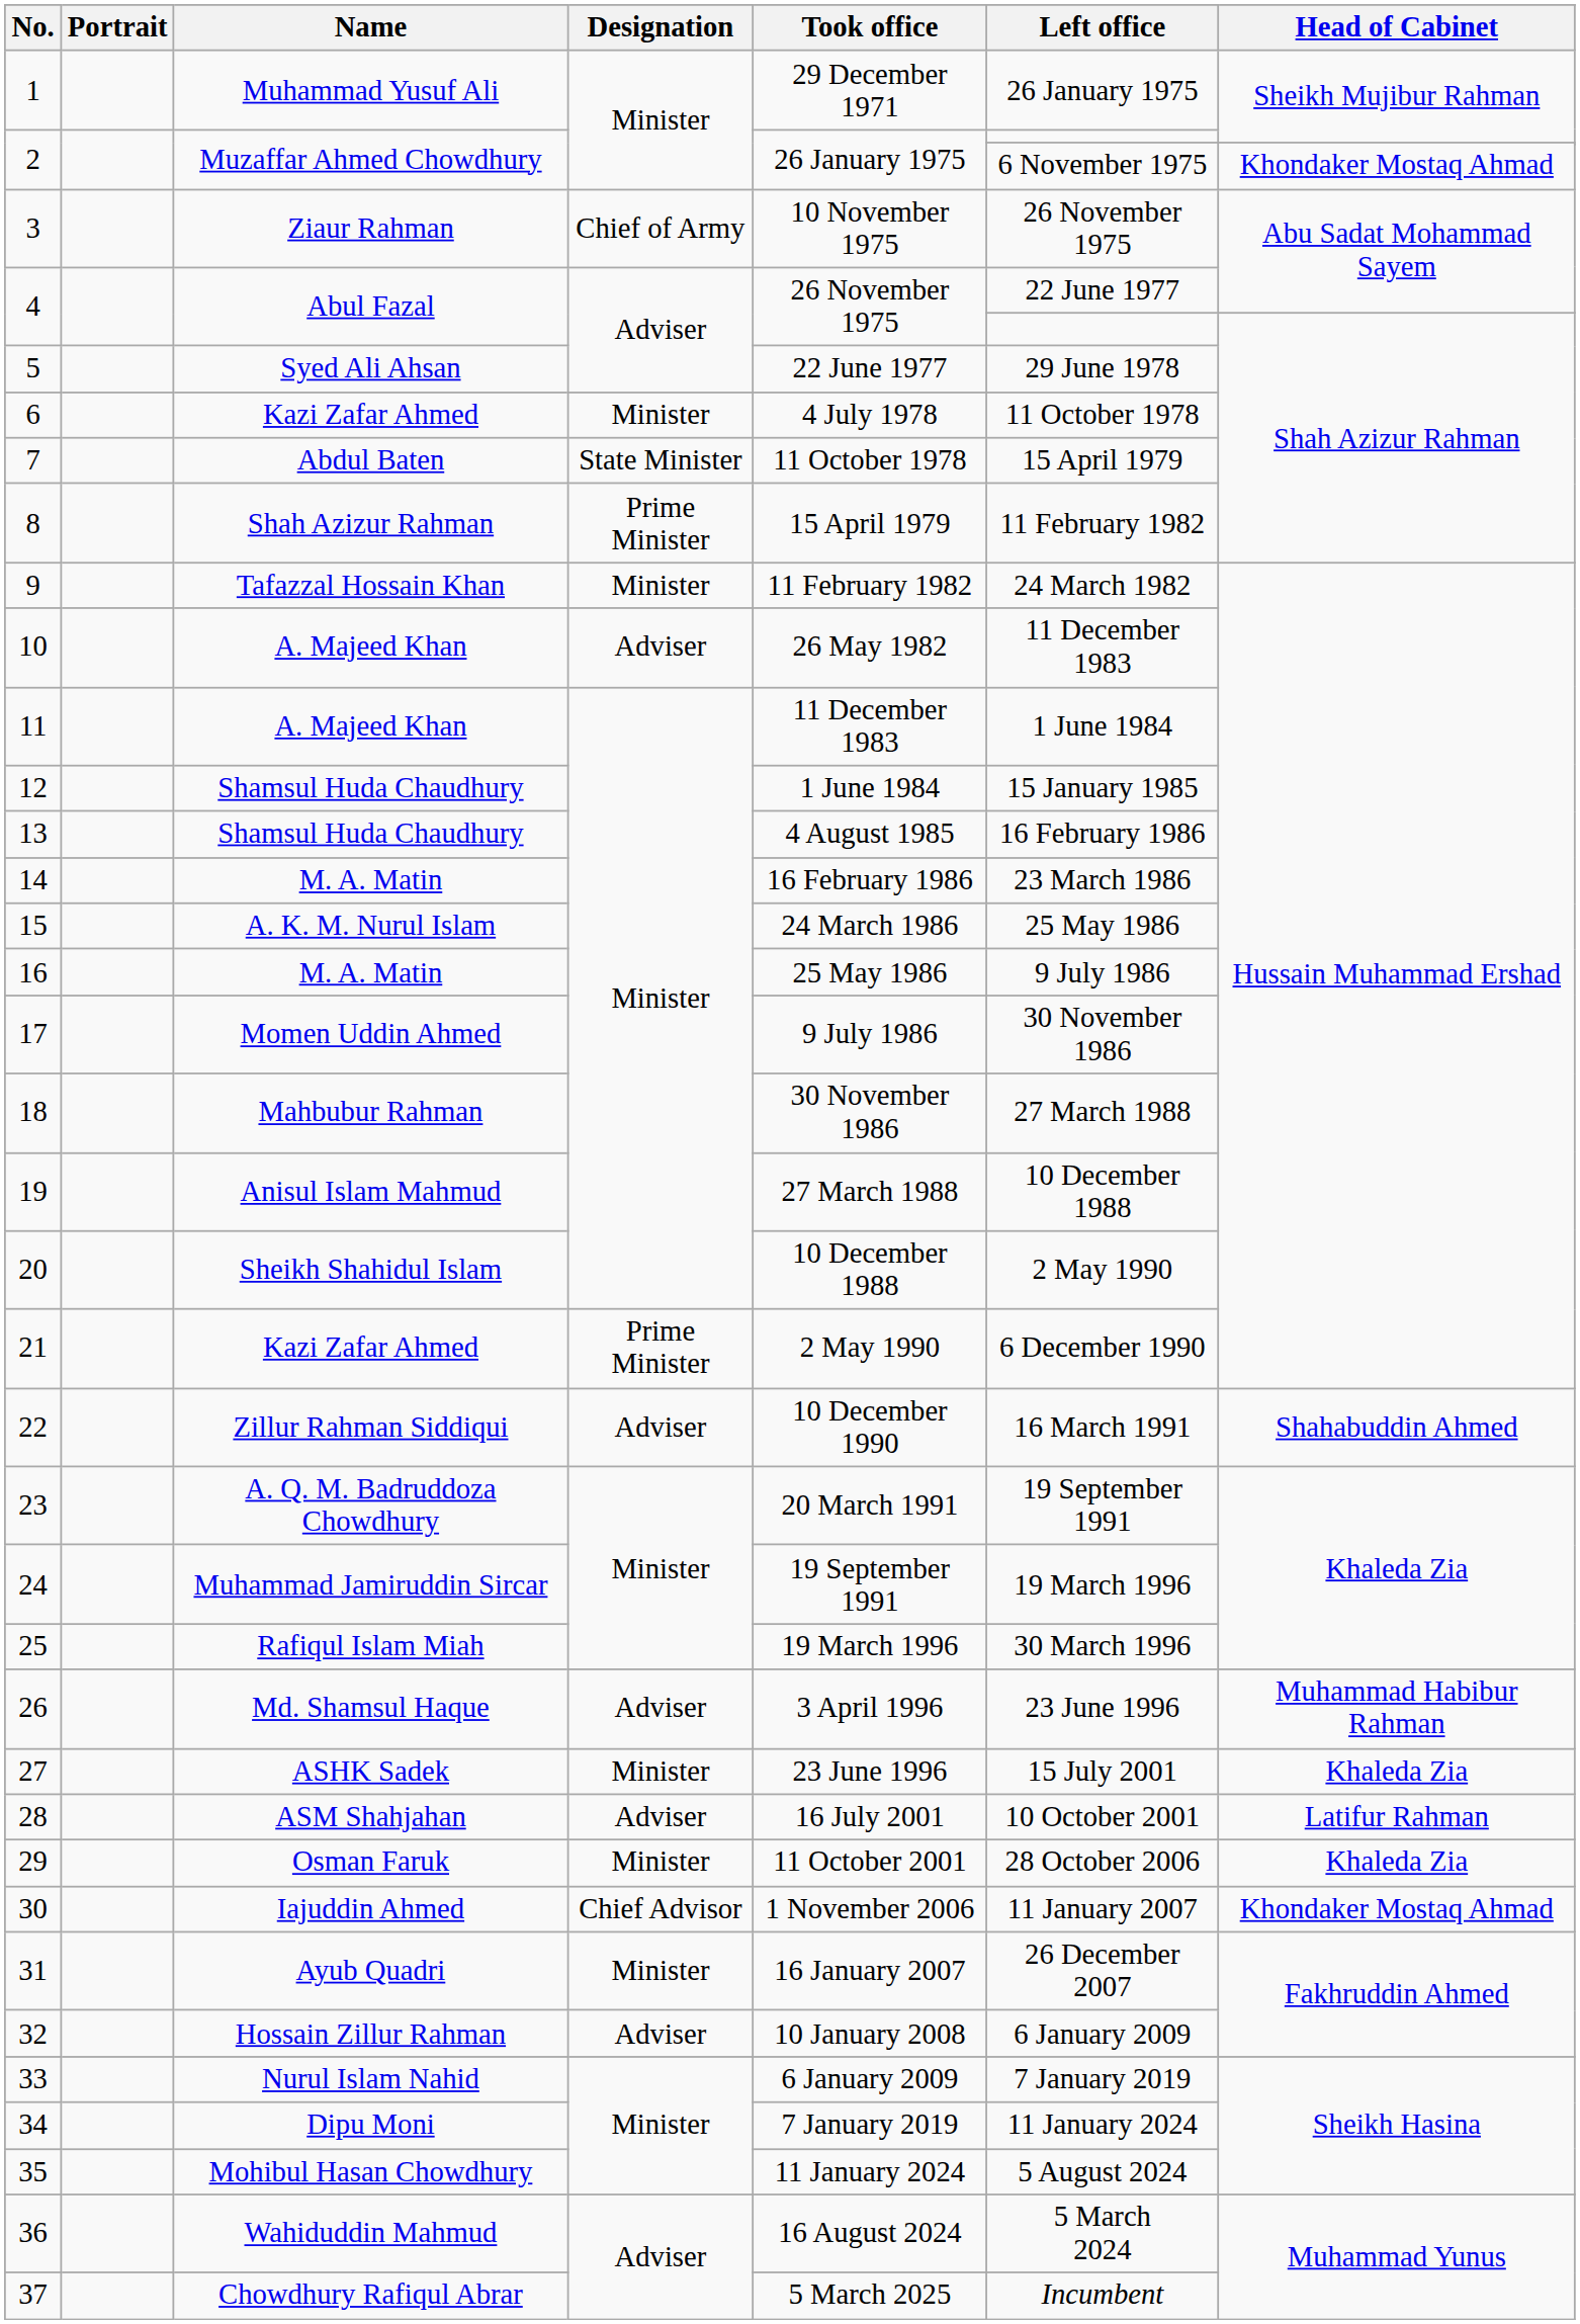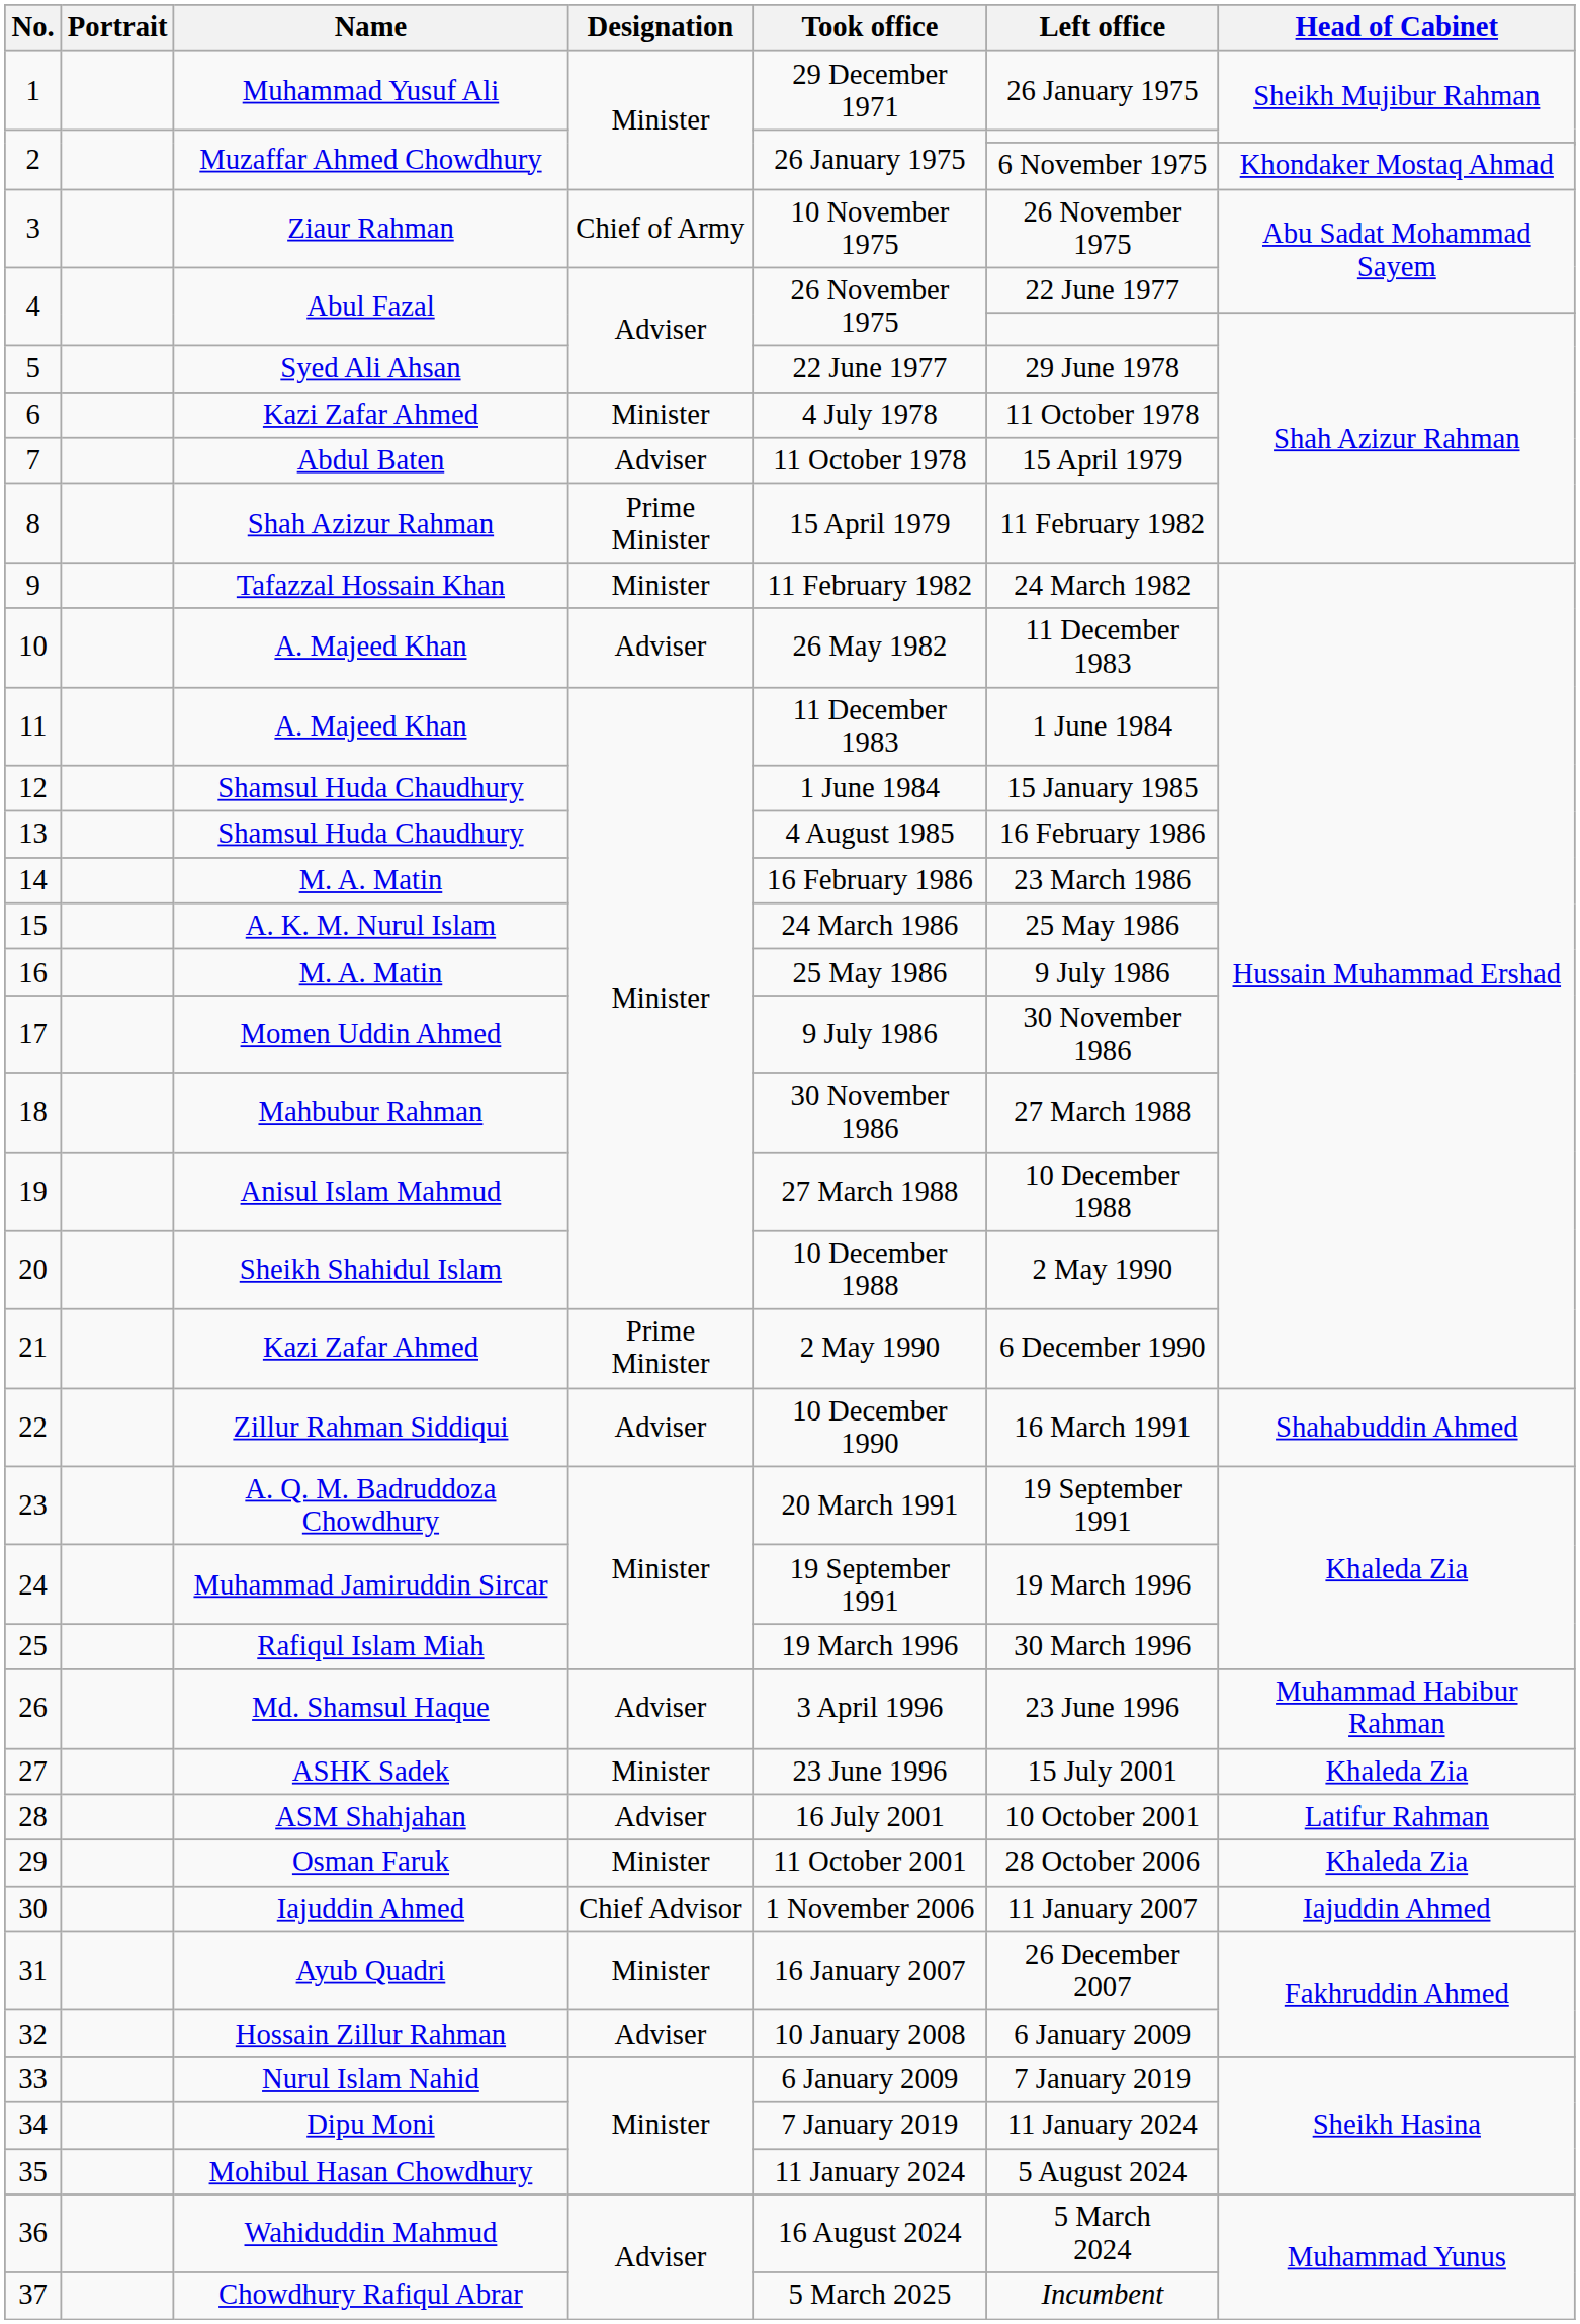7 | Designation: State Minister -> Adviser
30 | Head of Cabinet: Khondaker Mostaq Ahmad -> Iajuddin Ahmed
